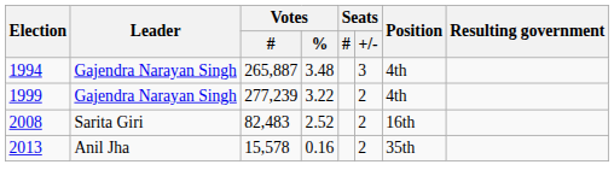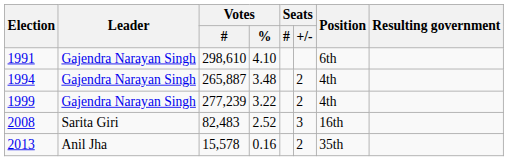+ row: 1991 | Gajendra Narayan Singh | 298,610 | 4.10 | 6th
1994 | Seats / +/-: 3 -> 2
2008 | Seats / +/-: 2 -> 3
